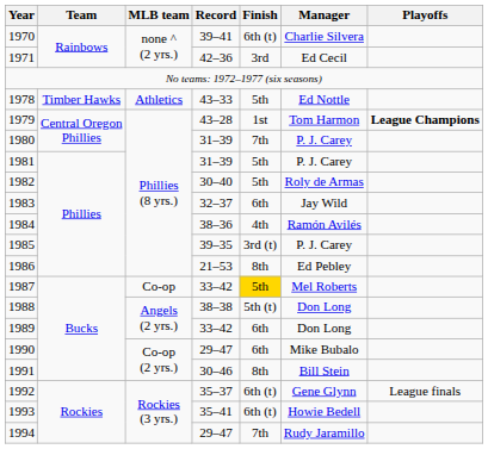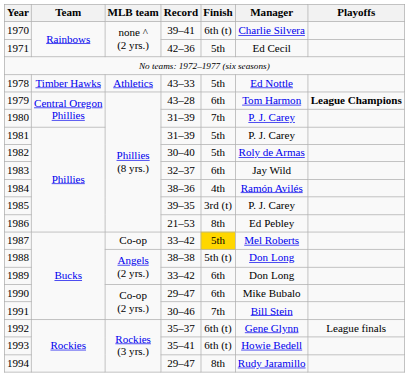1971 | Finish: 3rd -> 5th
1979 | Finish: 1st -> 6th
1991 | Finish: 8th -> 7th
1994 | Finish: 7th -> 8th
